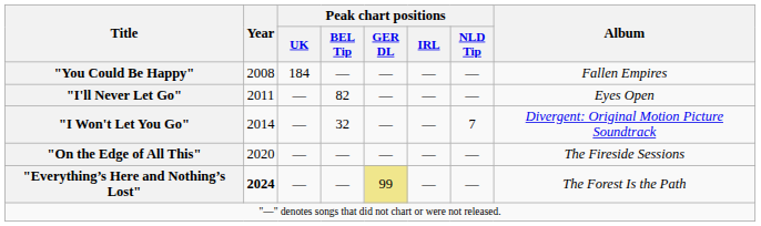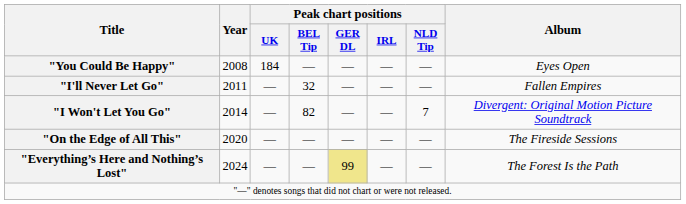"You Could Be Happy" | Album: Fallen Empires -> Eyes Open
"I'll Never Let Go" | Peak chart positions / BEL Tip: 82 -> 32
"I'll Never Let Go" | Album: Eyes Open -> Fallen Empires
"I Won't Let You Go" | Peak chart positions / BEL Tip: 32 -> 82
"Everything’s Here and Nothing’s Lost" | Year: bold -> normal
